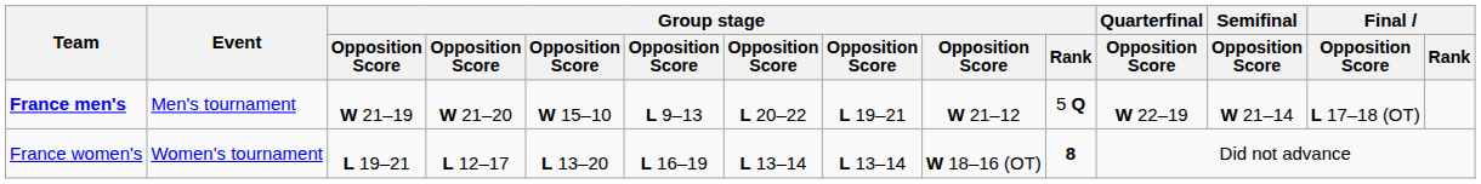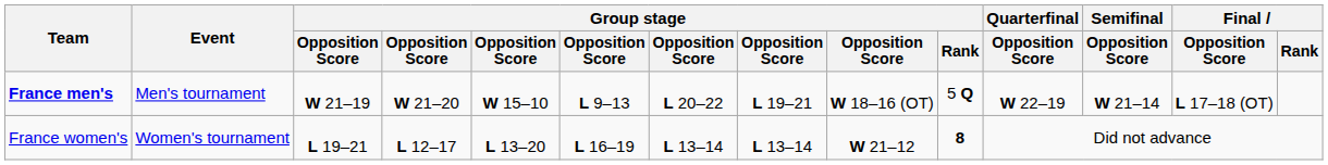France men's | column 9: W 21–12 -> W 18–16 (OT)
France women's | column 9: W 18–16 (OT) -> W 21–12
